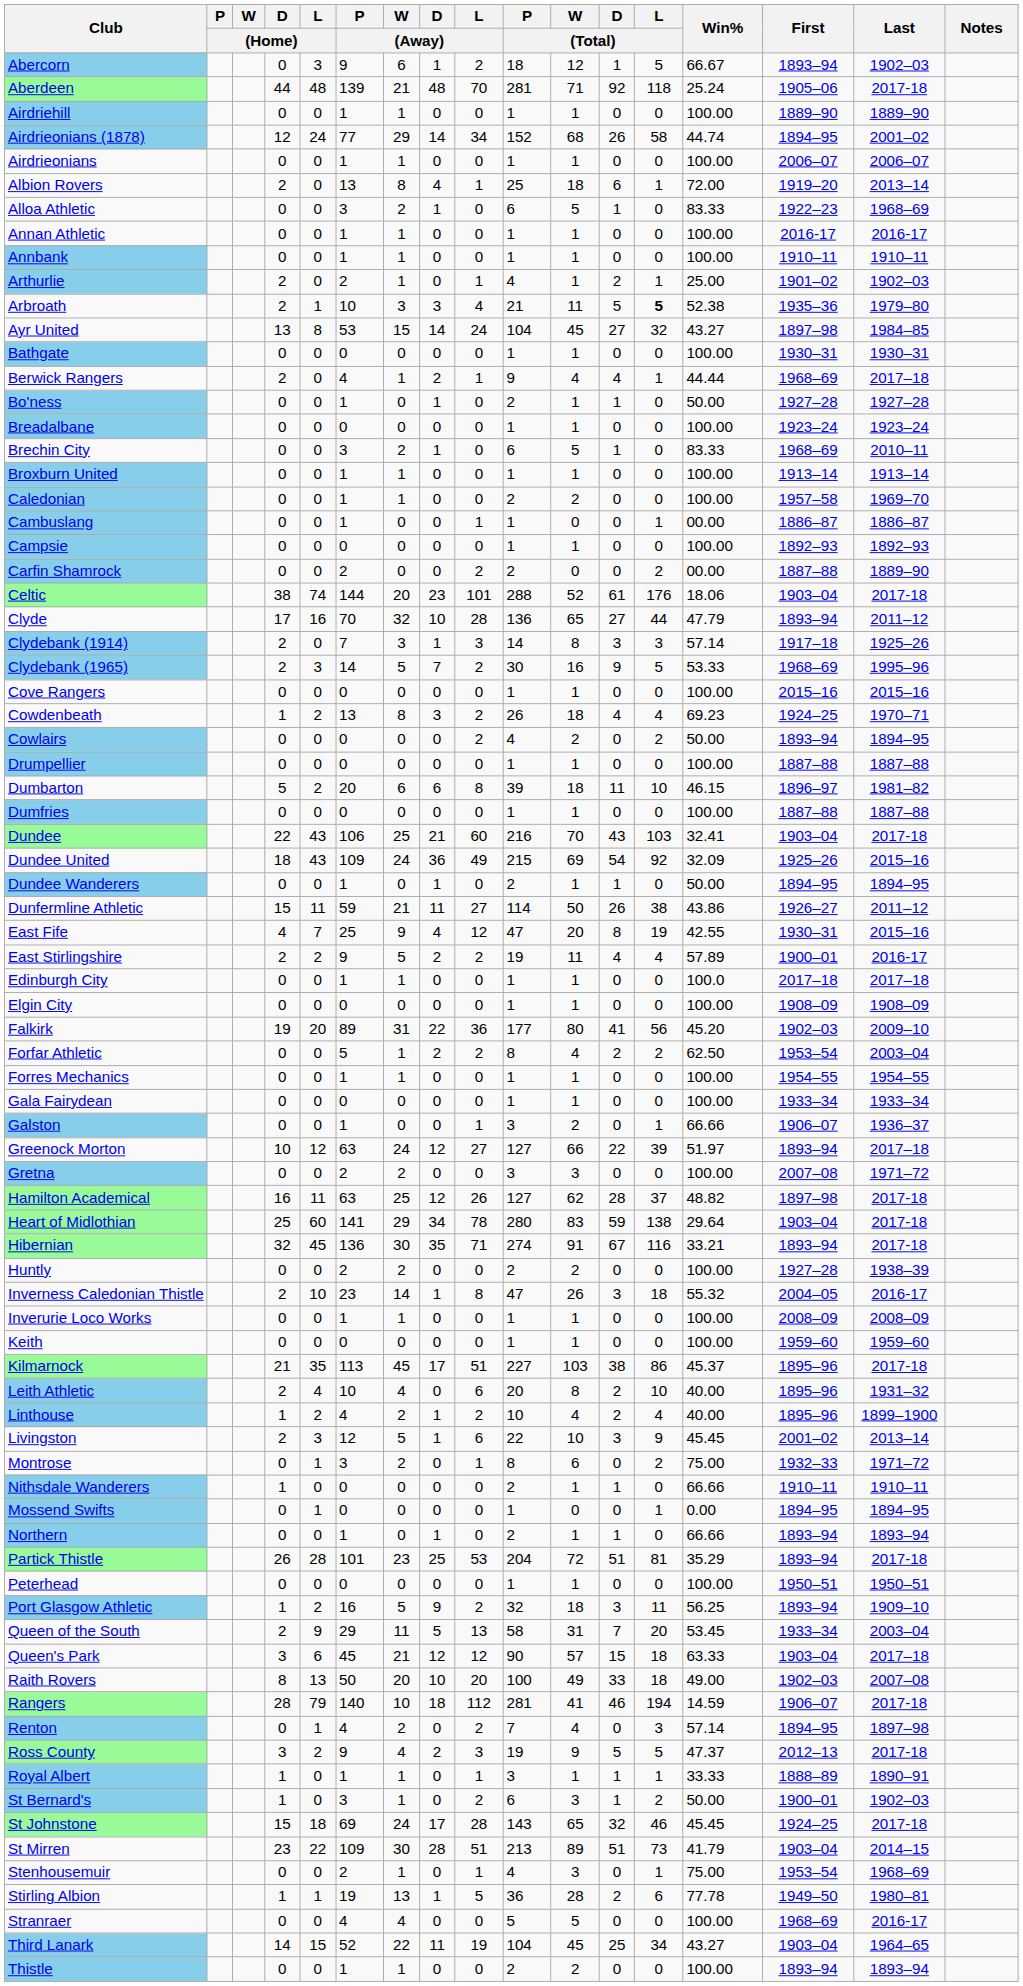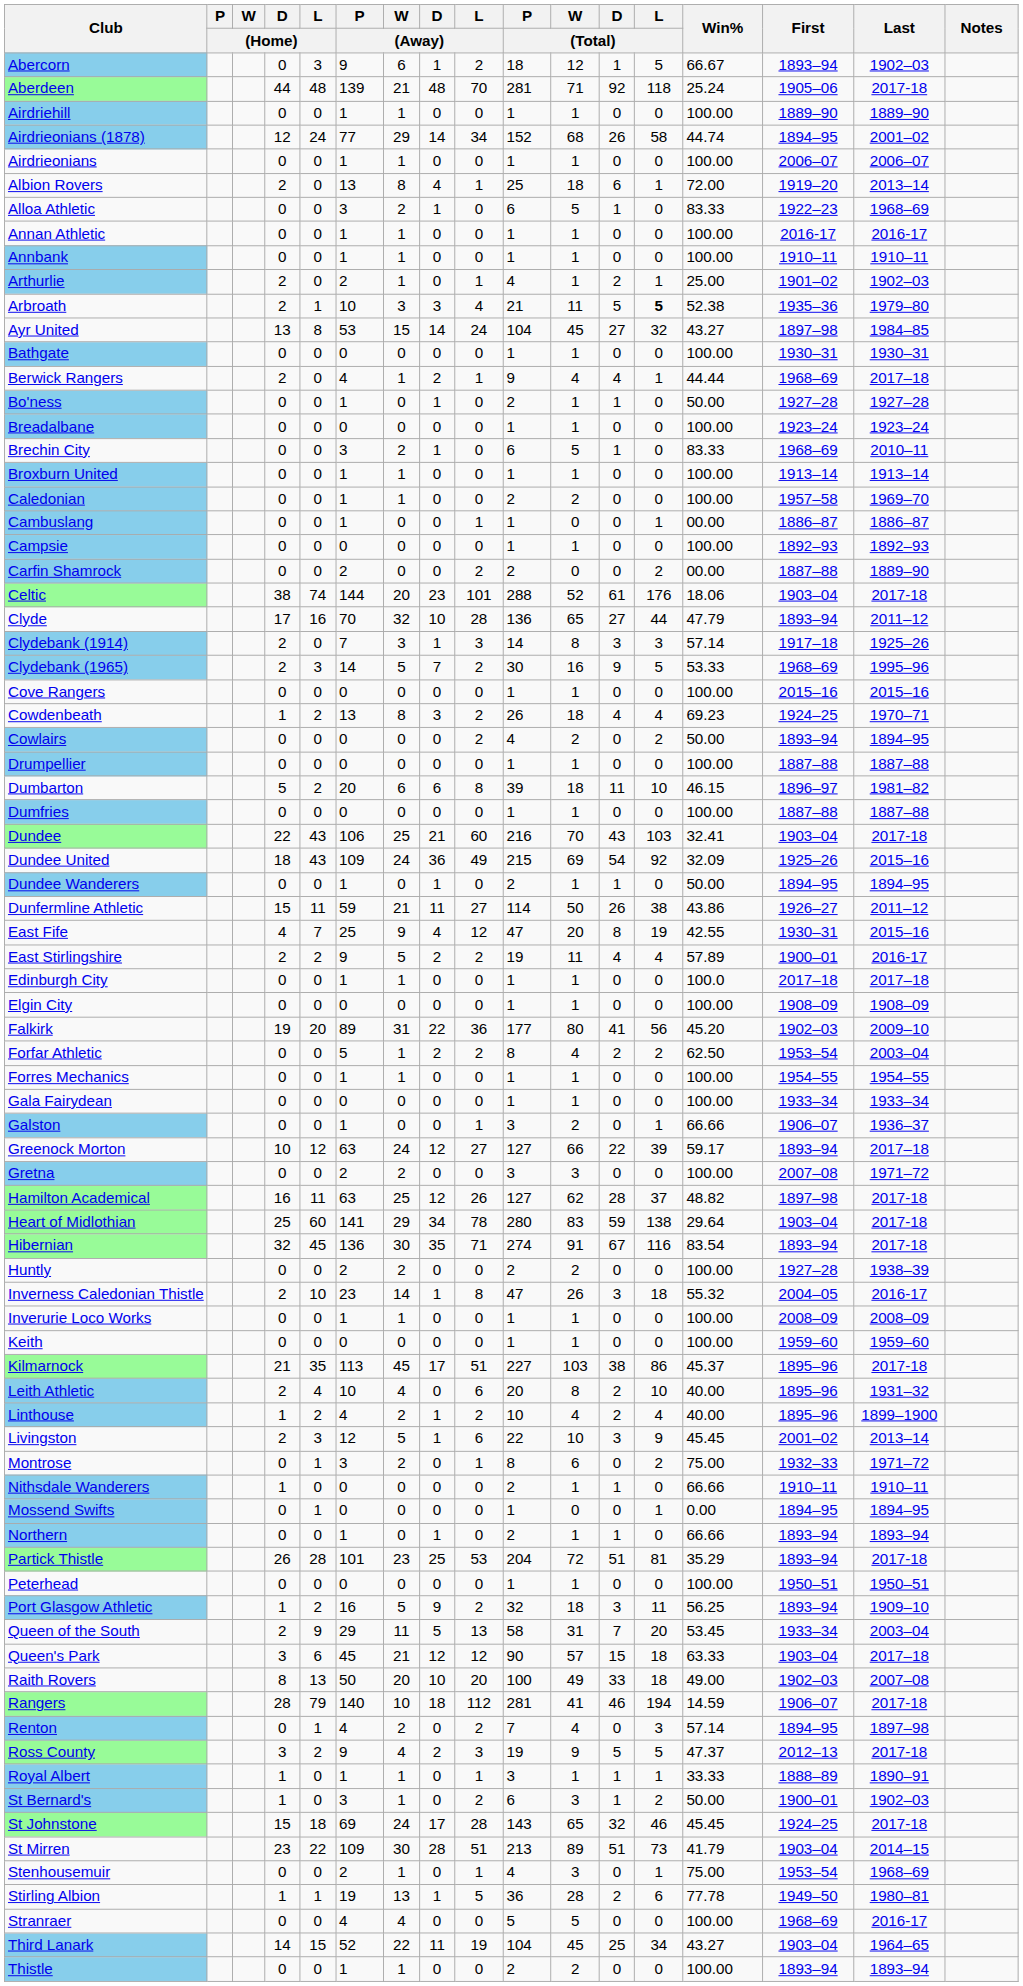Greenock Morton | Win%: 51.97 -> 59.17
Hibernian | Win%: 33.21 -> 83.54
